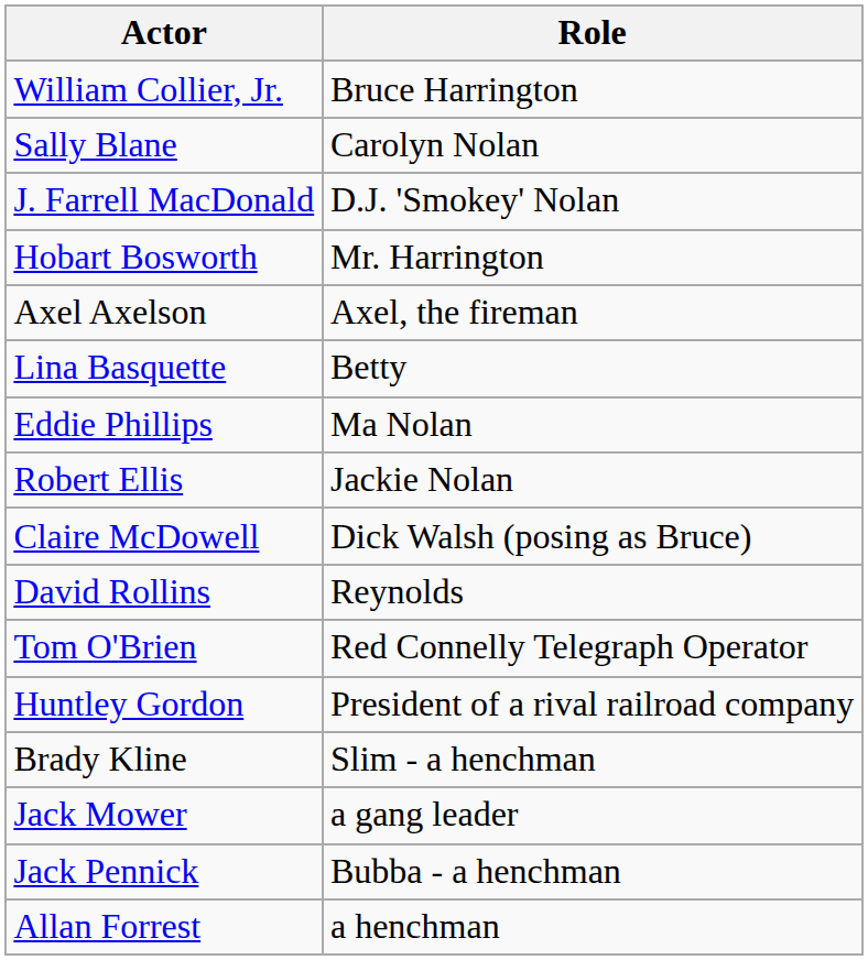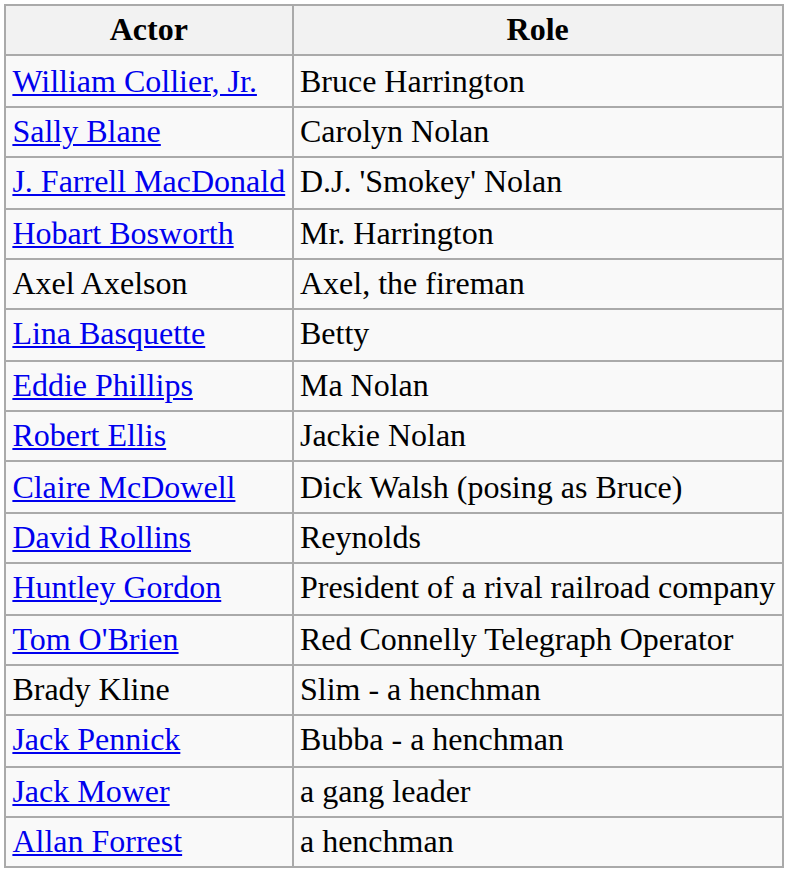rows swapped: Tom O'Brien <-> Huntley Gordon
rows swapped: Jack Pennick <-> Jack Mower
